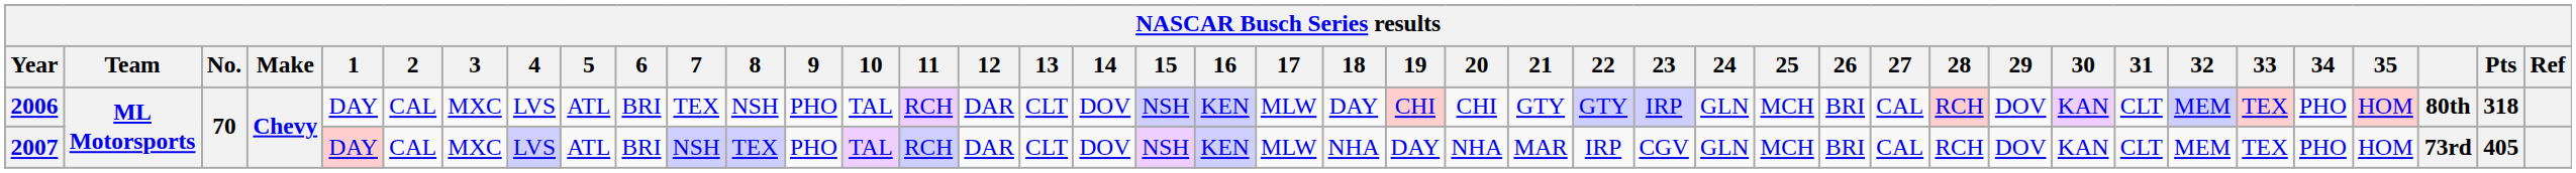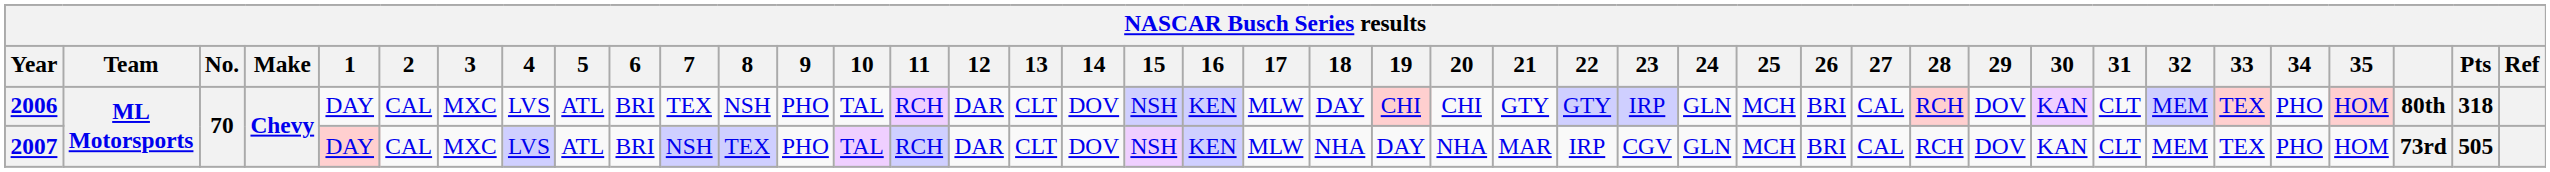2007 | Pts: 405 -> 505
